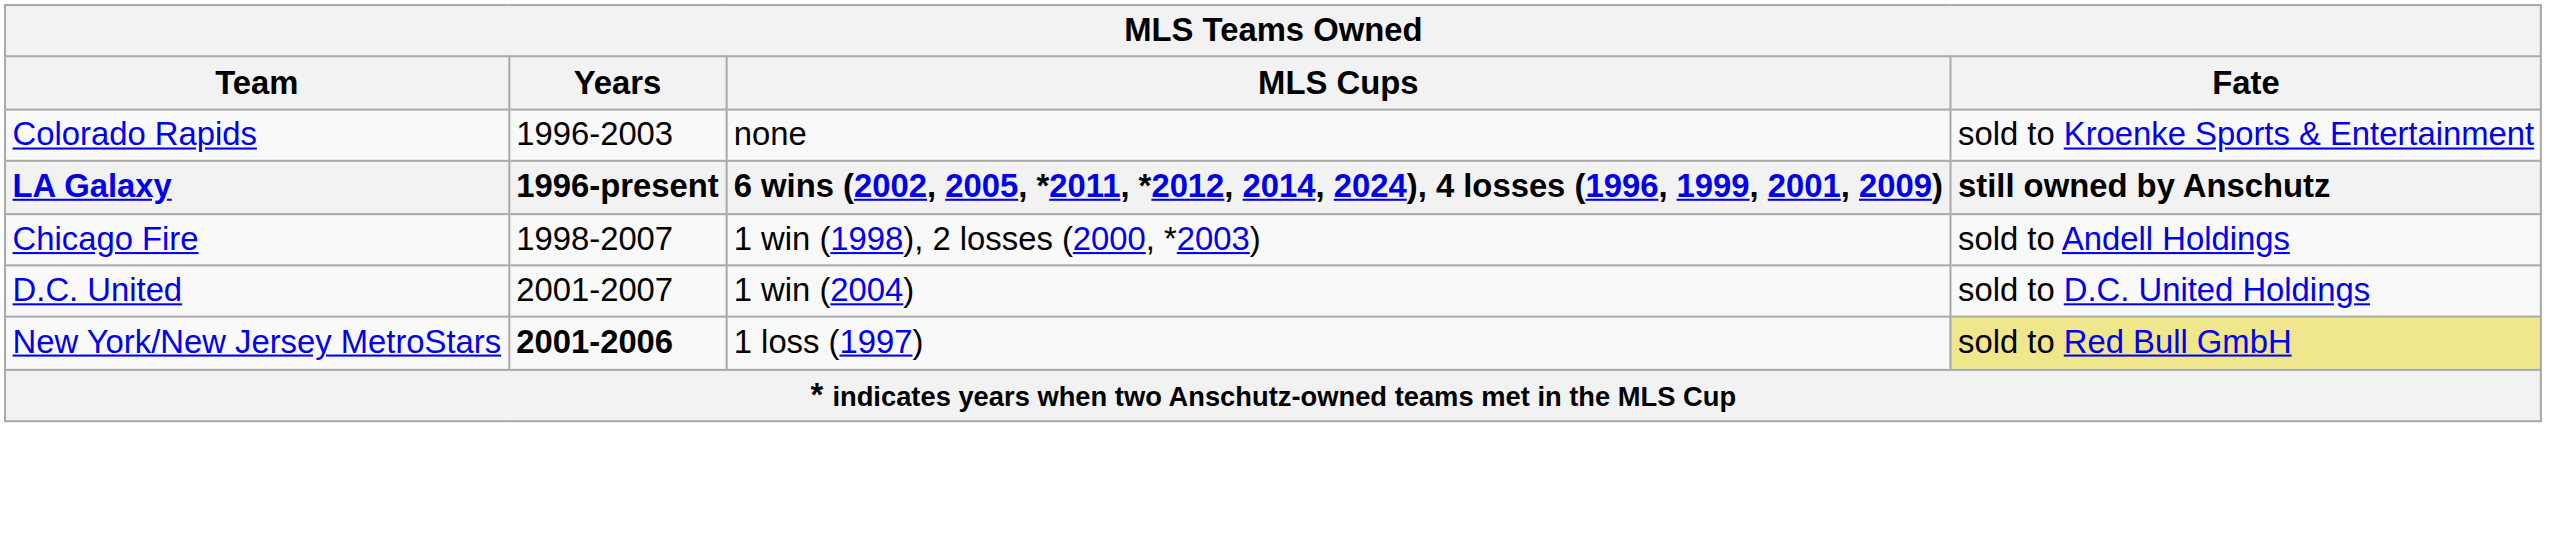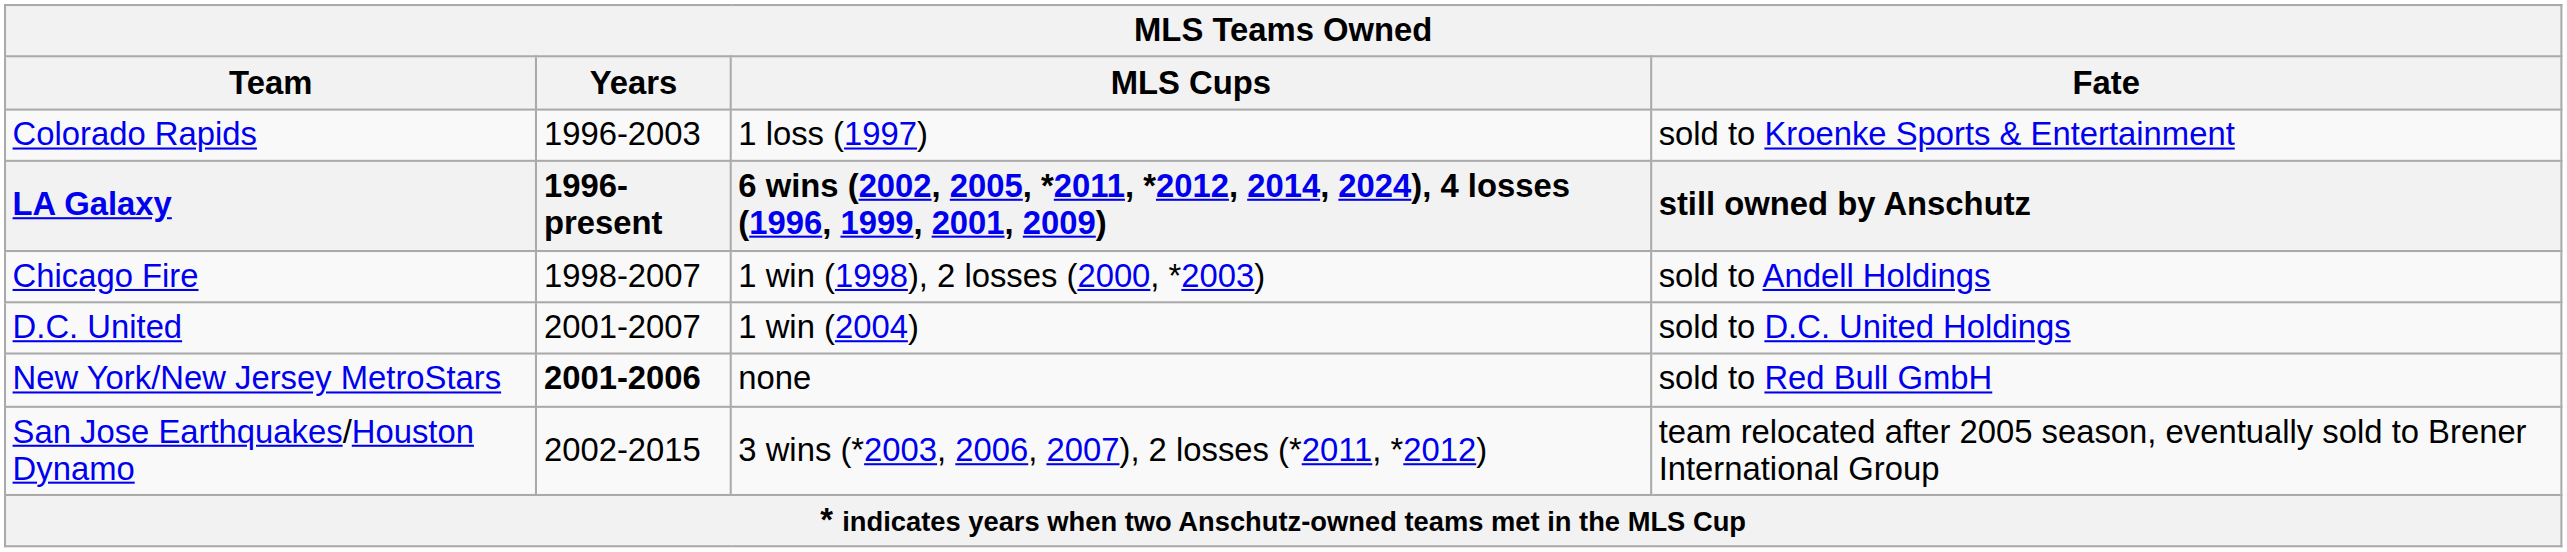Colorado Rapids | MLS Cups: none -> 1 loss (1997)
New York/New Jersey MetroStars | MLS Cups: 1 loss (1997) -> none
New York/New Jersey MetroStars | Fate: khaki background -> no background
+ row: San Jose Earthquakes/Houston Dynamo | 2002-2015 | 3 wins (*2003, 2006, 2007), 2 losses (*2011, *2012) | team relocated after 2005 season, eventually sold to Brener International Group
